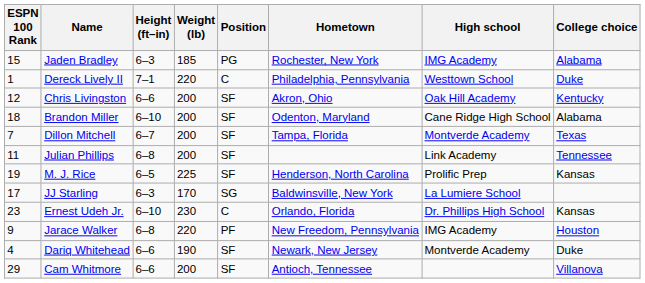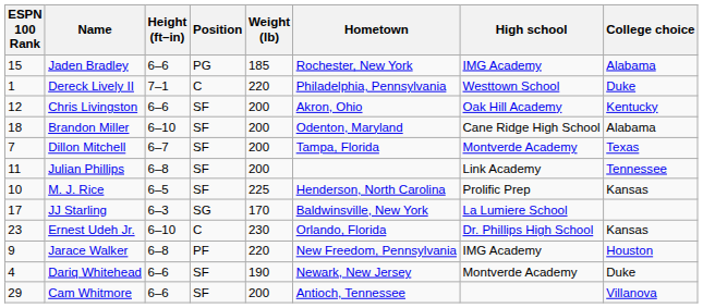columns swapped: Weight (lb) <-> Position
Jaden Bradley | Height (ft–in): 6–3 -> 6–6
M. J. Rice | ESPN 100 Rank: 19 -> 10
